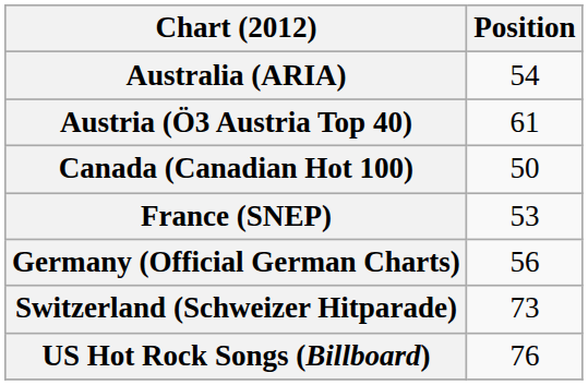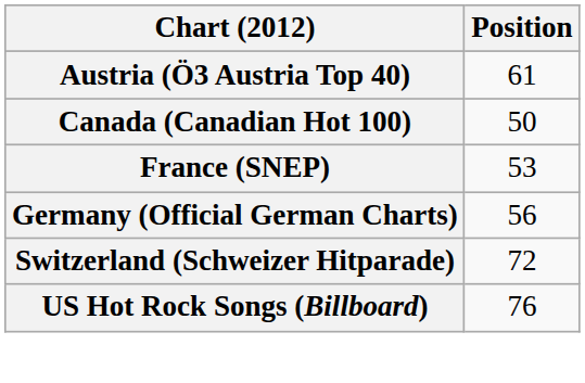- row: Australia (ARIA) | 54
Switzerland (Schweizer Hitparade) | Position: 73 -> 72
